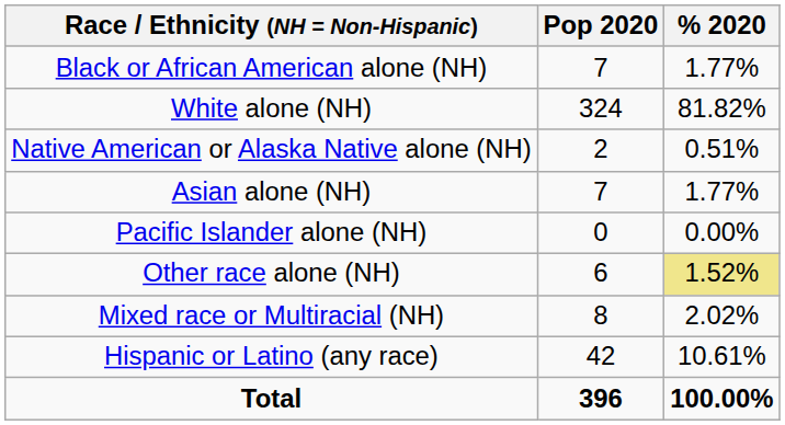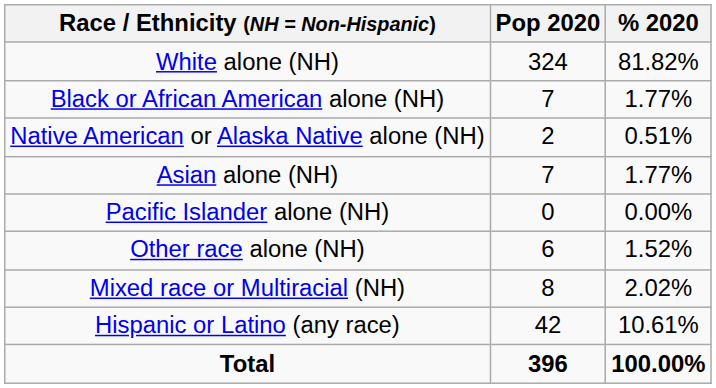rows swapped: White alone (NH) <-> Black or African American alone (NH)
Other race alone (NH) | % 2020: khaki background -> no background
